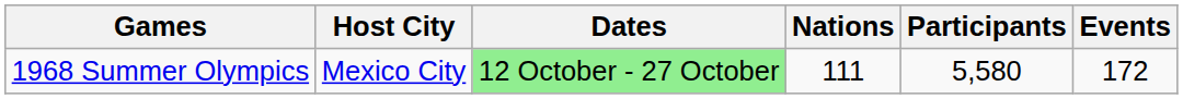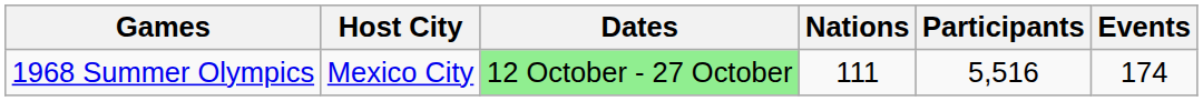1968 Summer Olympics | Participants: 5,580 -> 5,516
1968 Summer Olympics | Events: 172 -> 174
